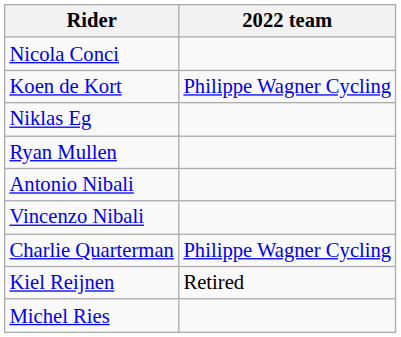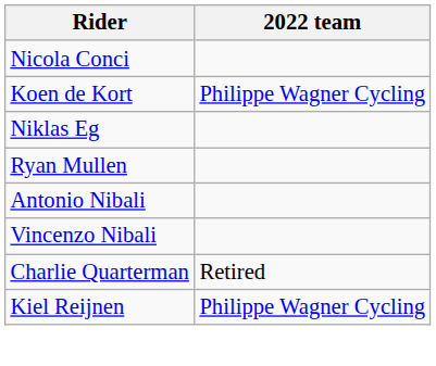Charlie Quarterman | 2022 team: Philippe Wagner Cycling -> Retired
Kiel Reijnen | 2022 team: Retired -> Philippe Wagner Cycling
- row: Michel Ries
